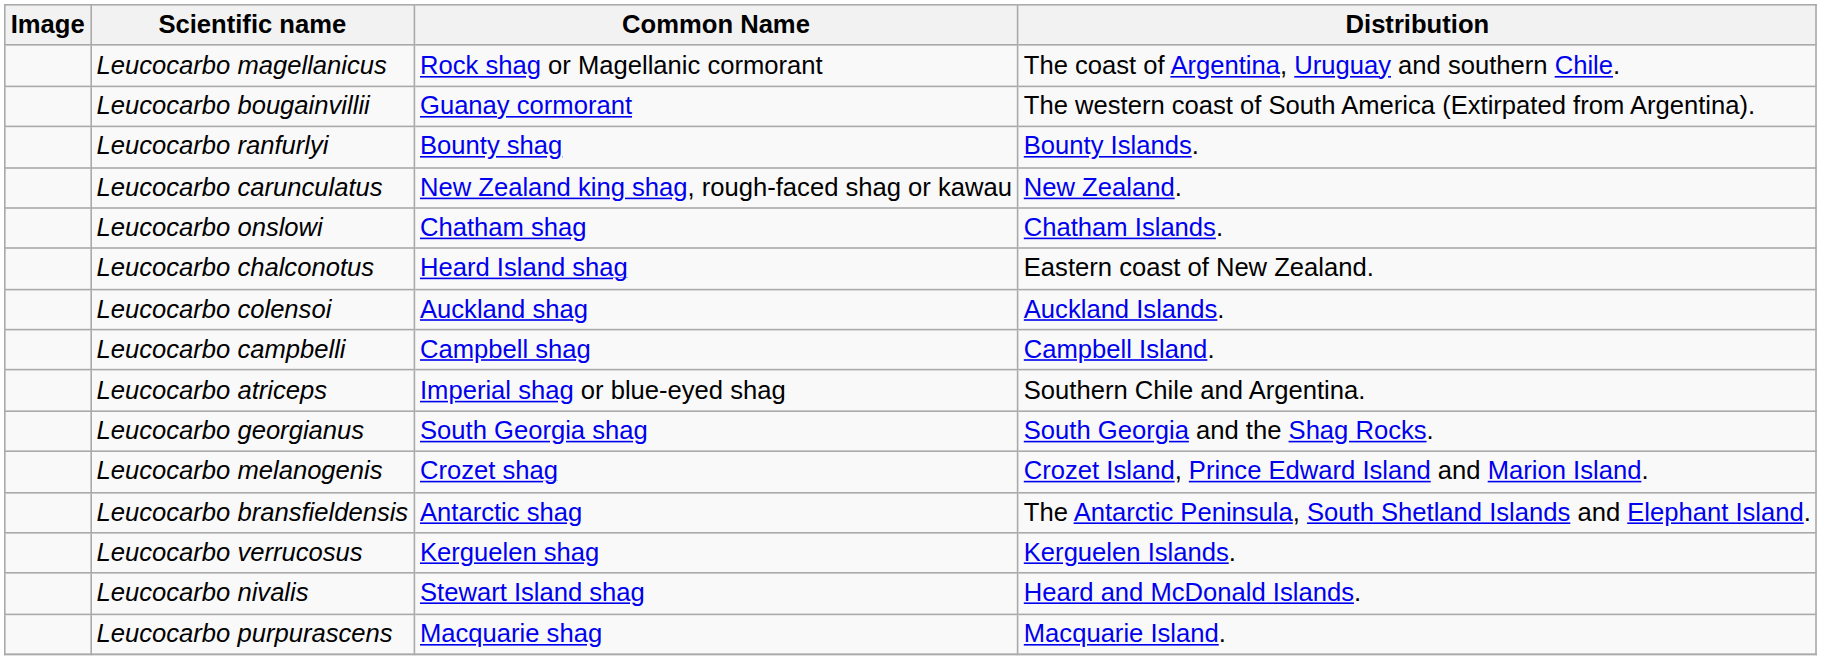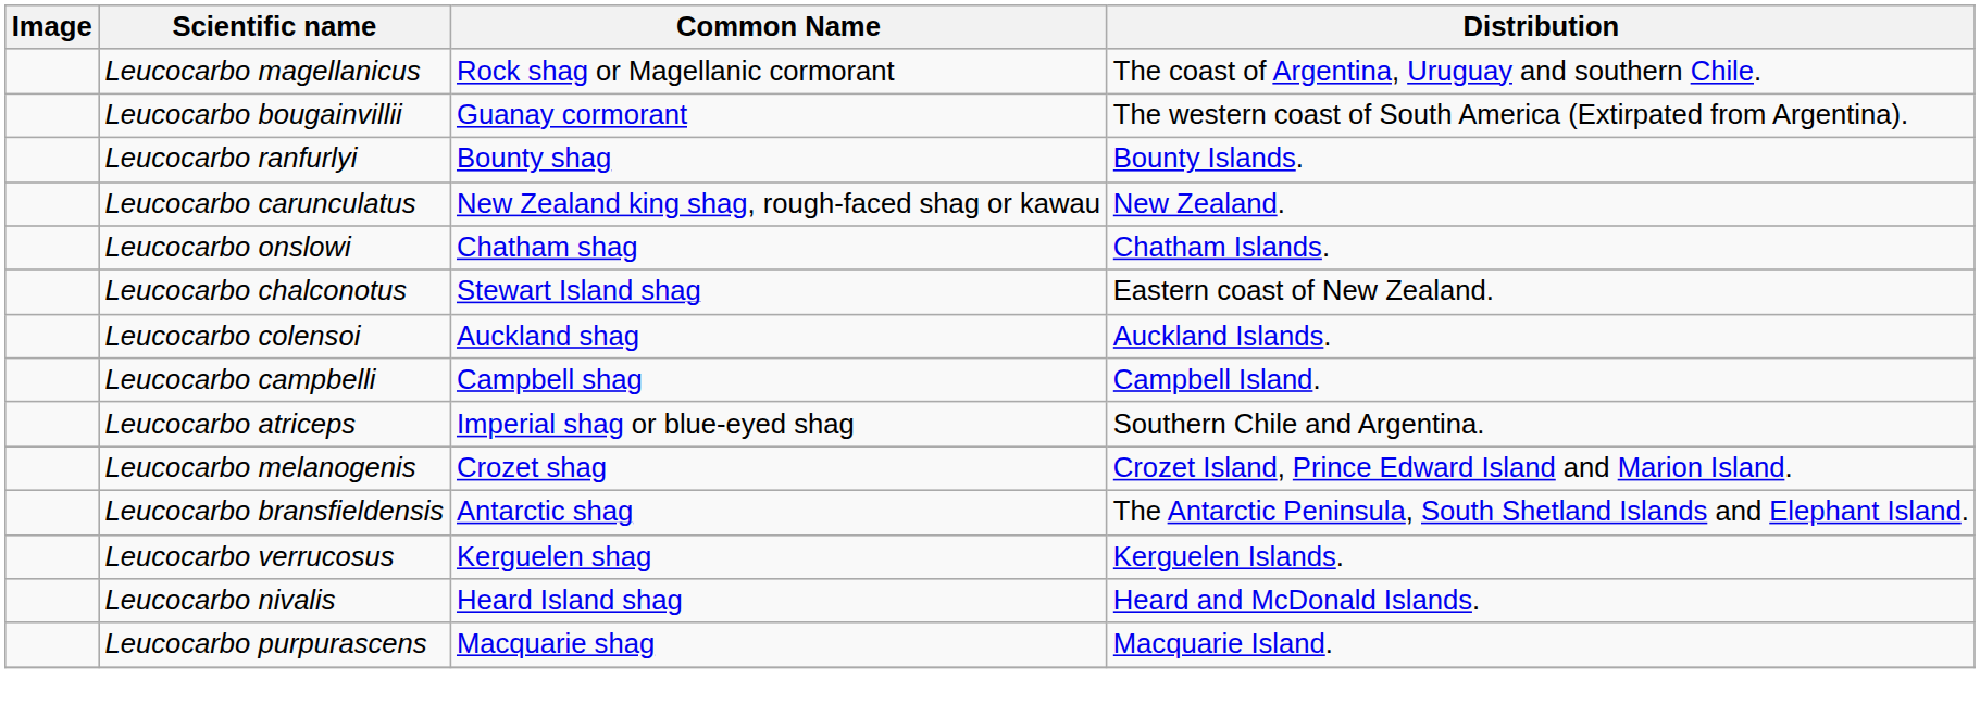Leucocarbo chalconotus | Common Name: Heard Island shag -> Stewart Island shag
- row: Leucocarbo georgianus | South Georgia shag | South Georgia and the Shag Rocks.
Leucocarbo nivalis | Common Name: Stewart Island shag -> Heard Island shag
